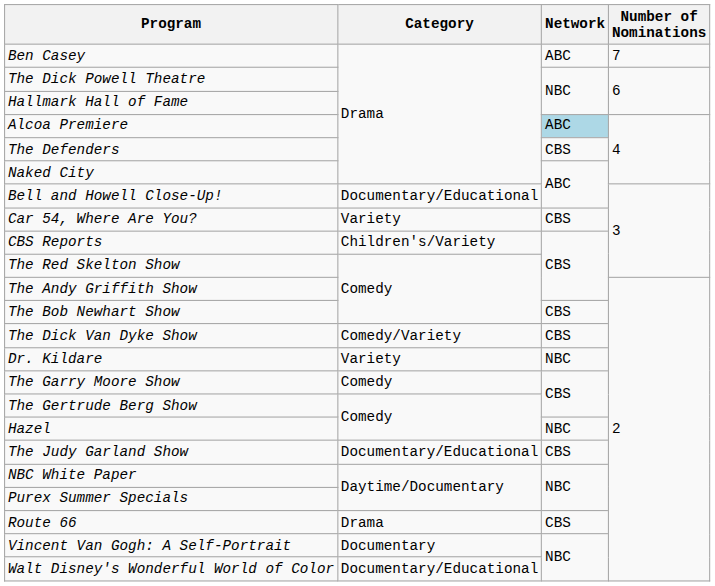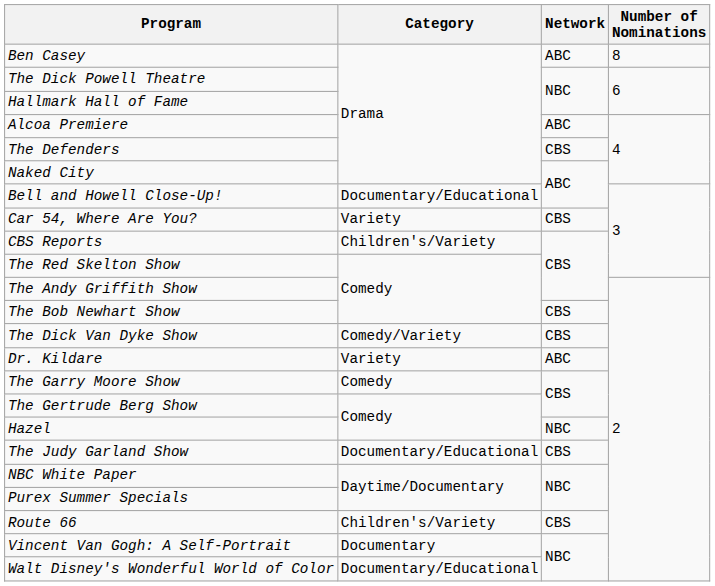Ben Casey | Number of Nominations: 7 -> 8
Alcoa Premiere | Network: lightblue background -> no background
Dr. Kildare | Network: NBC -> ABC
Route 66 | Category: Drama -> Children's/Variety
